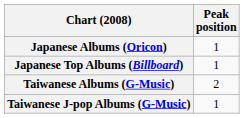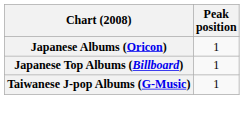- row: Taiwanese Albums (G-Music) | 2
